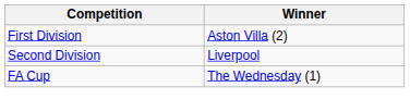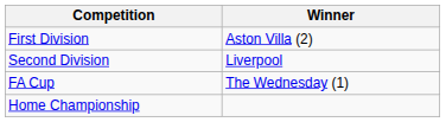+ row: Home Championship
